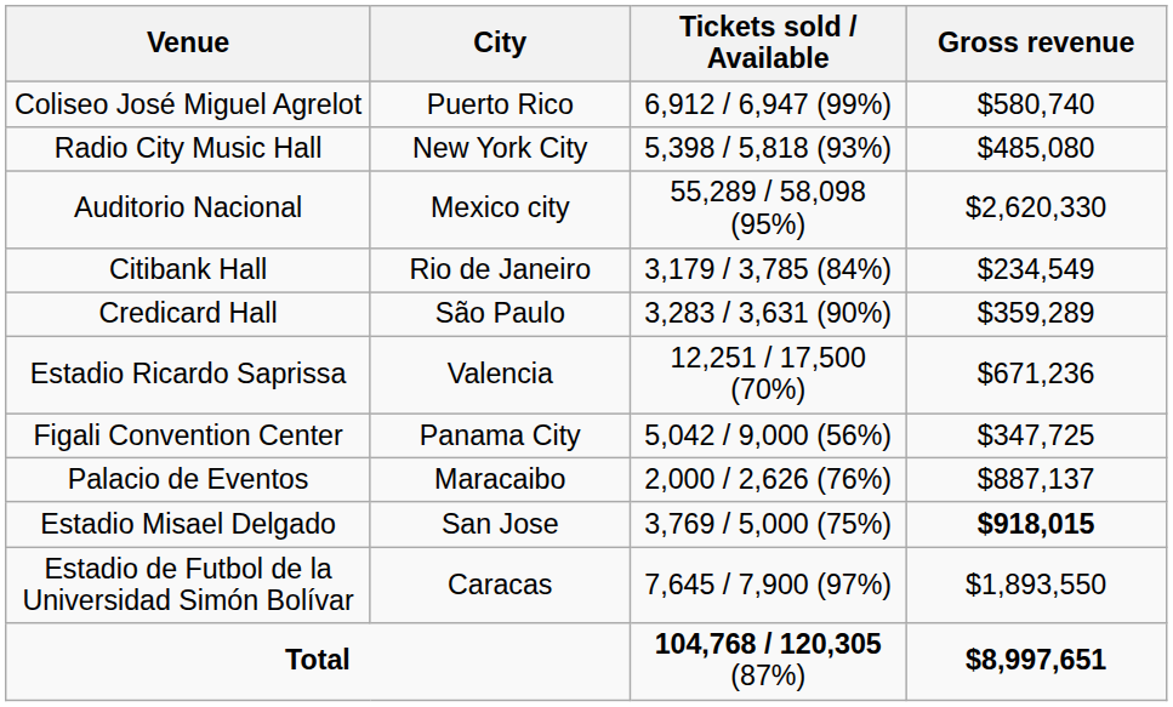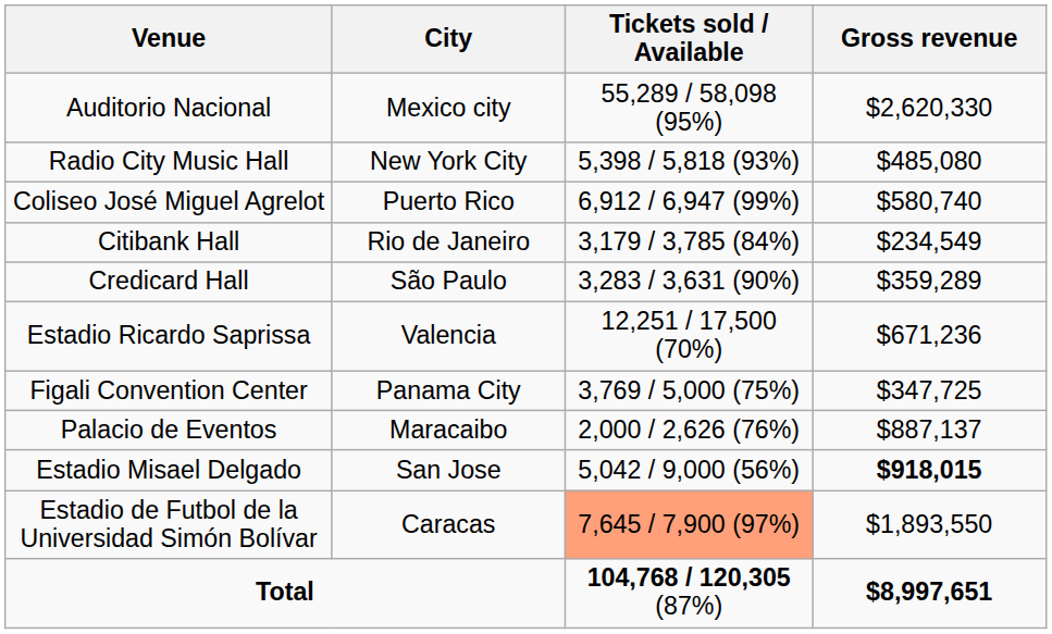rows swapped: Auditorio Nacional <-> Coliseo José Miguel Agrelot
Figali Convention Center | Tickets sold / Available: 5,042 / 9,000 (56%) -> 3,769 / 5,000 (75%)
Estadio Misael Delgado | Tickets sold / Available: 3,769 / 5,000 (75%) -> 5,042 / 9,000 (56%)
Estadio de Futbol de la Universidad Simón Bolívar | Tickets sold / Available: no background -> lightsalmon background
